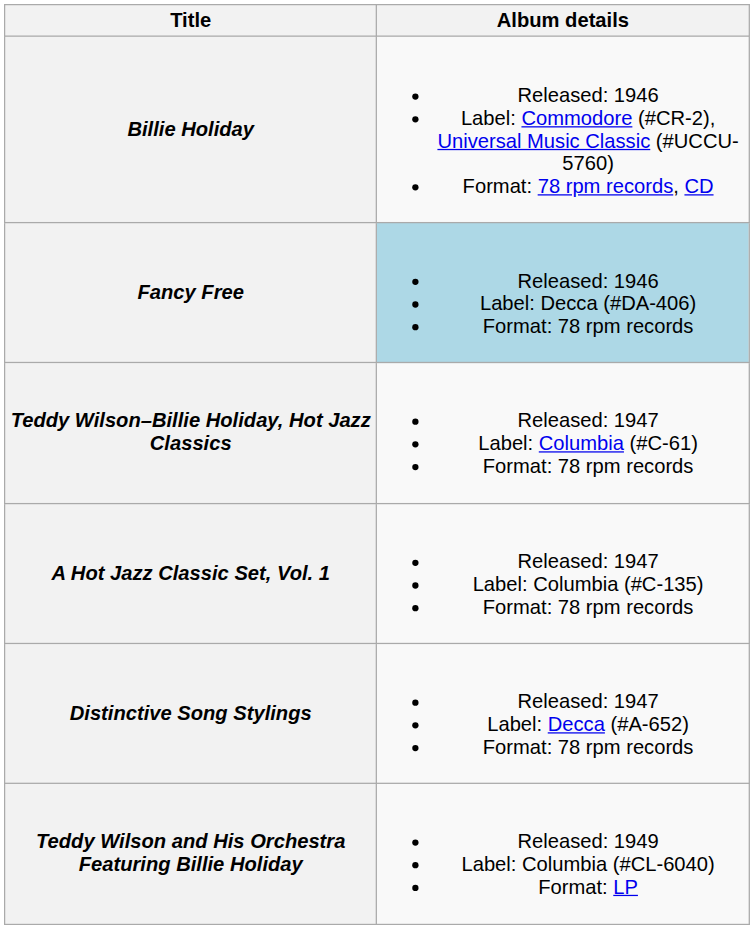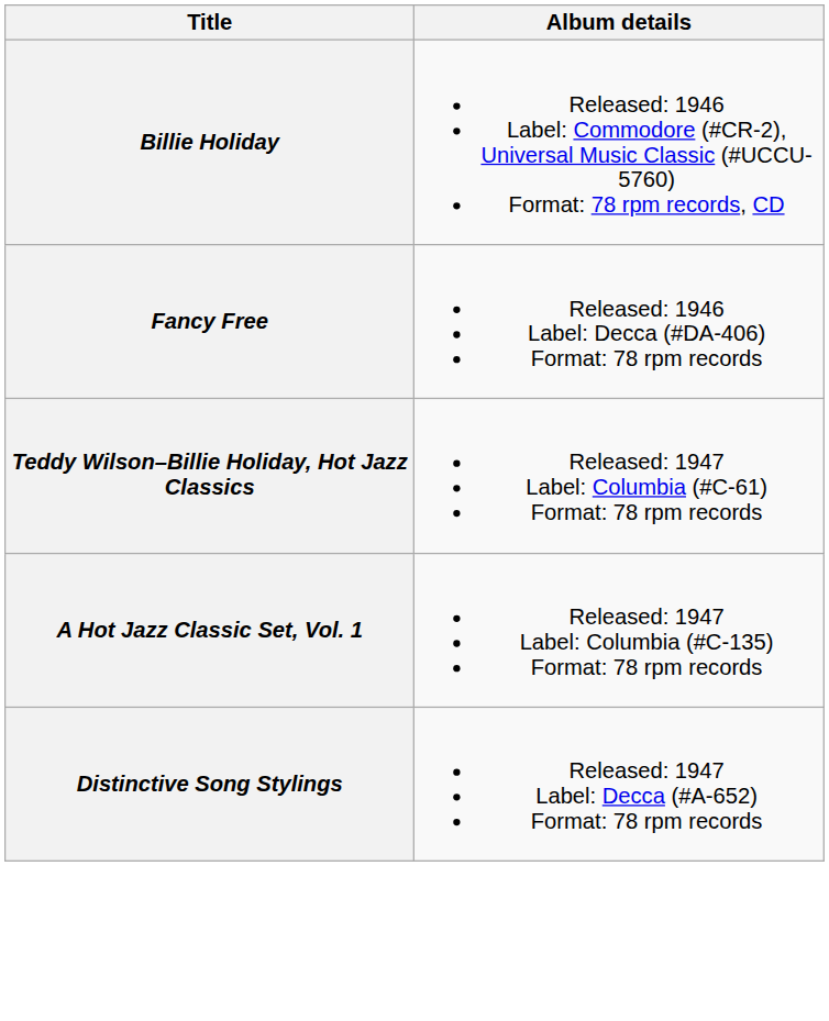Fancy Free | Album details: lightblue background -> no background
- row: Teddy Wilson and His Orchestra Featuring Billie Holiday | Released: 1949 Label: Columbia (#CL-6040) Format: LP
